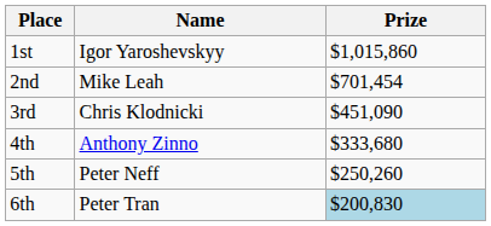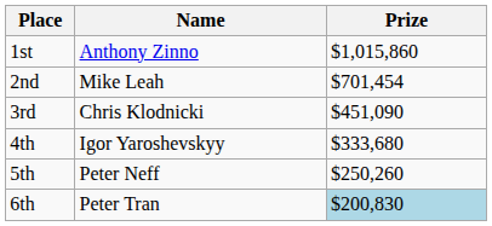1st | Name: Igor Yaroshevskyy -> Anthony Zinno
4th | Name: Anthony Zinno -> Igor Yaroshevskyy
